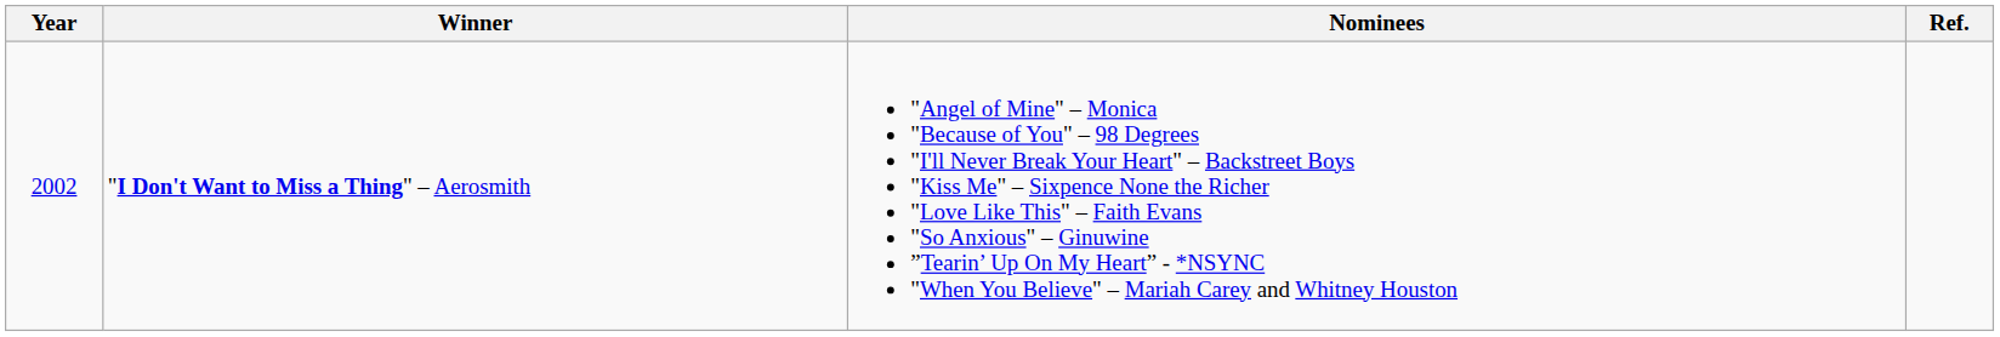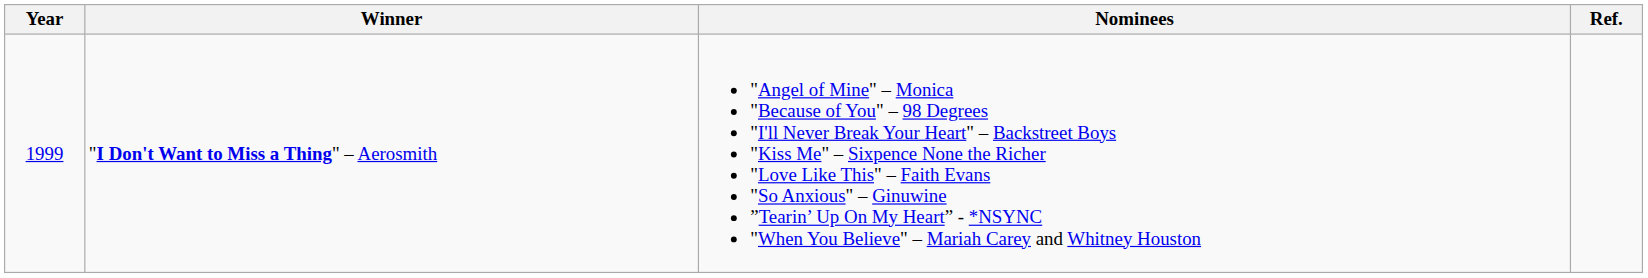"I Don't Want to Miss a Thing" – Aerosmith | Year: 2002 -> 1999
